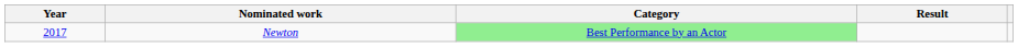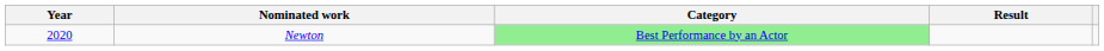Newton | Year: 2017 -> 2020
